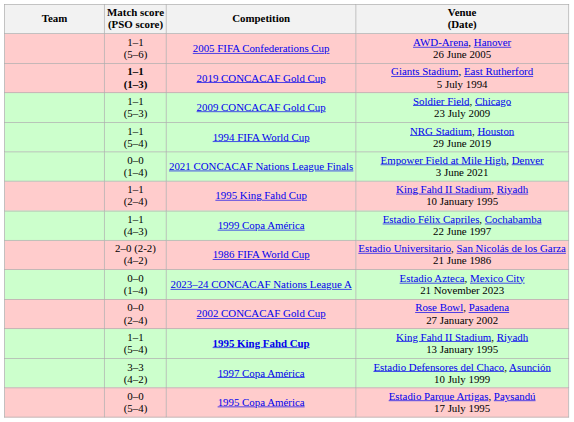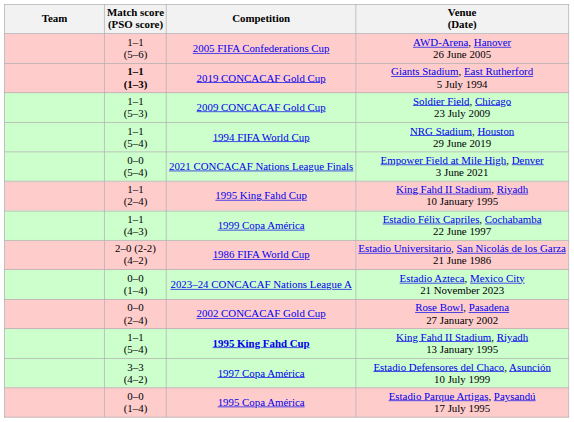Empower Field at Mile High, Denver 3 June 2021 | Match score (PSO score): 0–0 (1–4) -> 0–0 (5–4)
Estadio Parque Artigas, Paysandú 17 July 1995 | Match score (PSO score): 0–0 (5–4) -> 0–0 (1–4)
